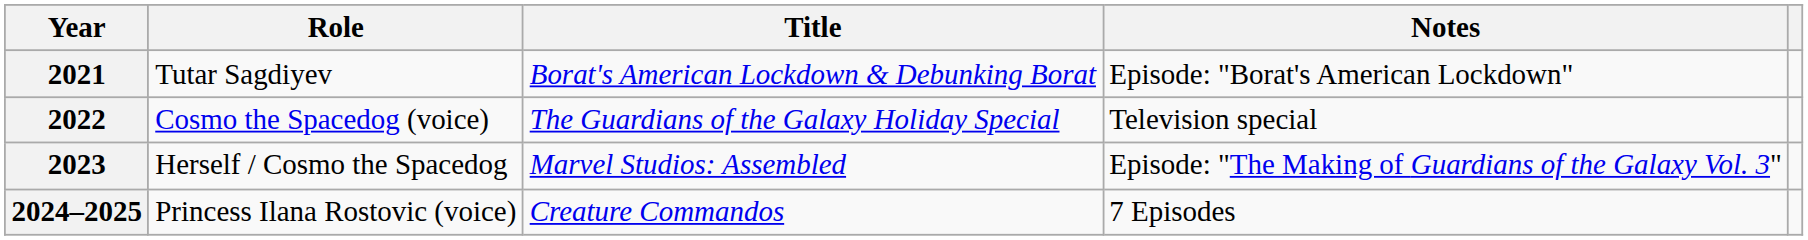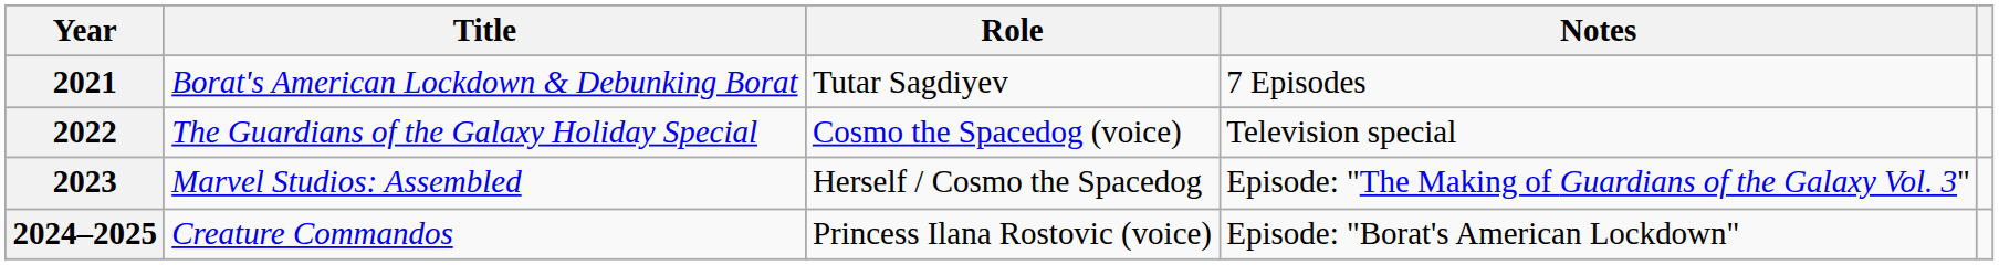columns swapped: Title <-> Role
2021 | Notes: Episode: "Borat's American Lockdown" -> 7 Episodes
2024–2025 | Notes: 7 Episodes -> Episode: "Borat's American Lockdown"
